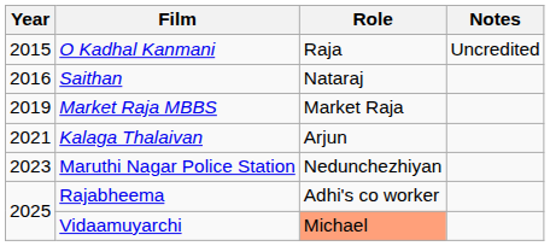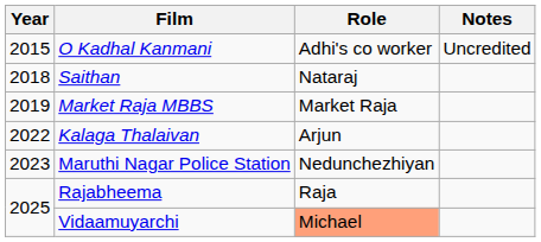O Kadhal Kanmani | Role: Raja -> Adhi's co worker
Saithan | Year: 2016 -> 2018
Kalaga Thalaivan | Year: 2021 -> 2022
Rajabheema | Role: Adhi's co worker -> Raja
